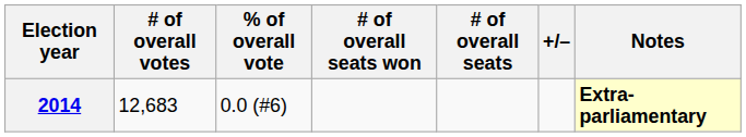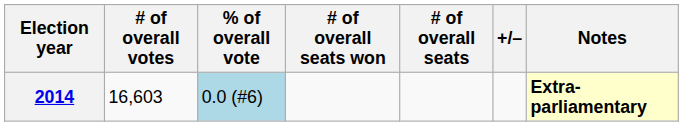2014 | # of overall votes: 12,683 -> 16,603
2014 | % of overall vote: no background -> lightblue background
